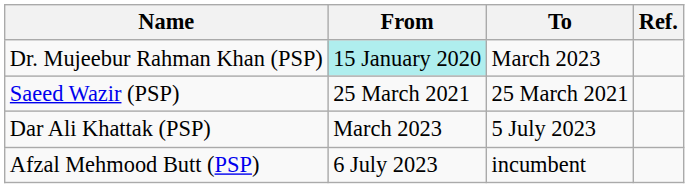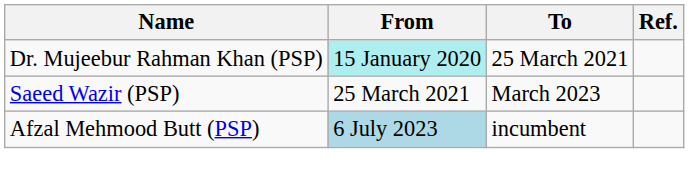Dr. Mujeebur Rahman Khan (PSP) | To: March 2023 -> 25 March 2021
Saeed Wazir (PSP) | To: 25 March 2021 -> March 2023
- row: Dar Ali Khattak (PSP) | March 2023 | 5 July 2023
Afzal Mehmood Butt (PSP) | From: no background -> lightblue background
